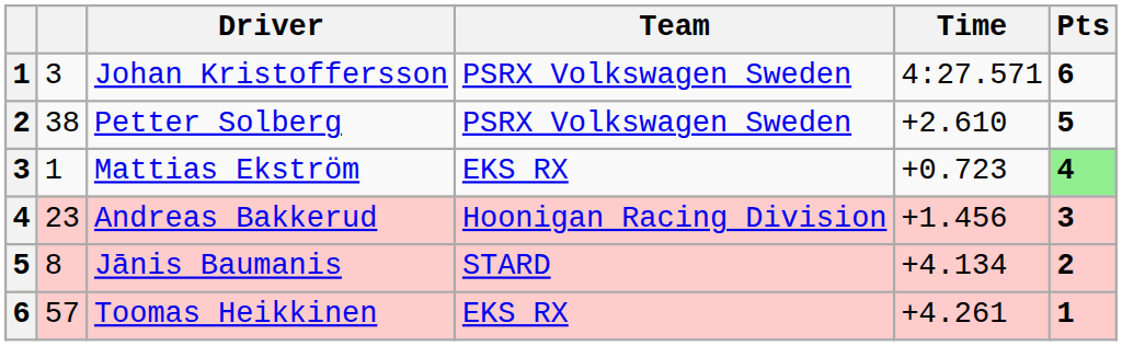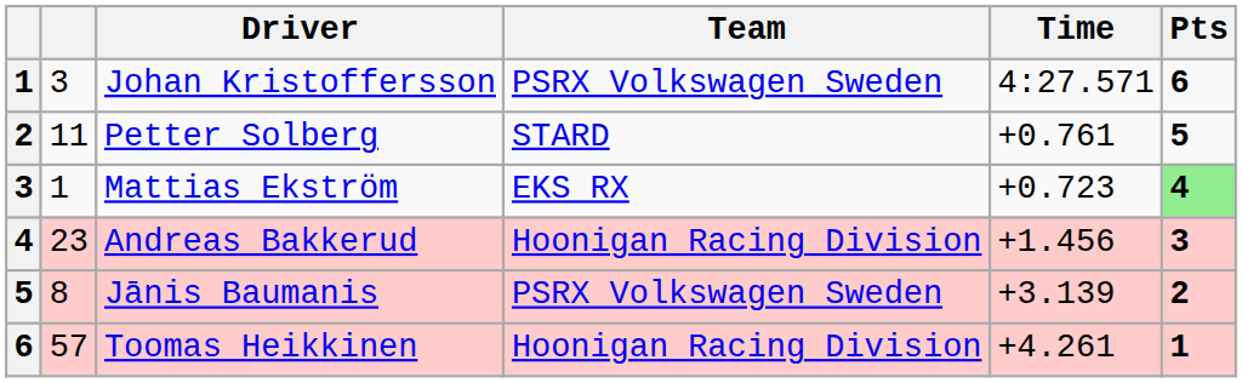Petter Solberg | column 2: 38 -> 11
Petter Solberg | Team: PSRX Volkswagen Sweden -> STARD
Petter Solberg | Time: +2.610 -> +0.761
Jānis Baumanis | Team: STARD -> PSRX Volkswagen Sweden
Jānis Baumanis | Time: +4.134 -> +3.139
Toomas Heikkinen | Team: EKS RX -> Hoonigan Racing Division
